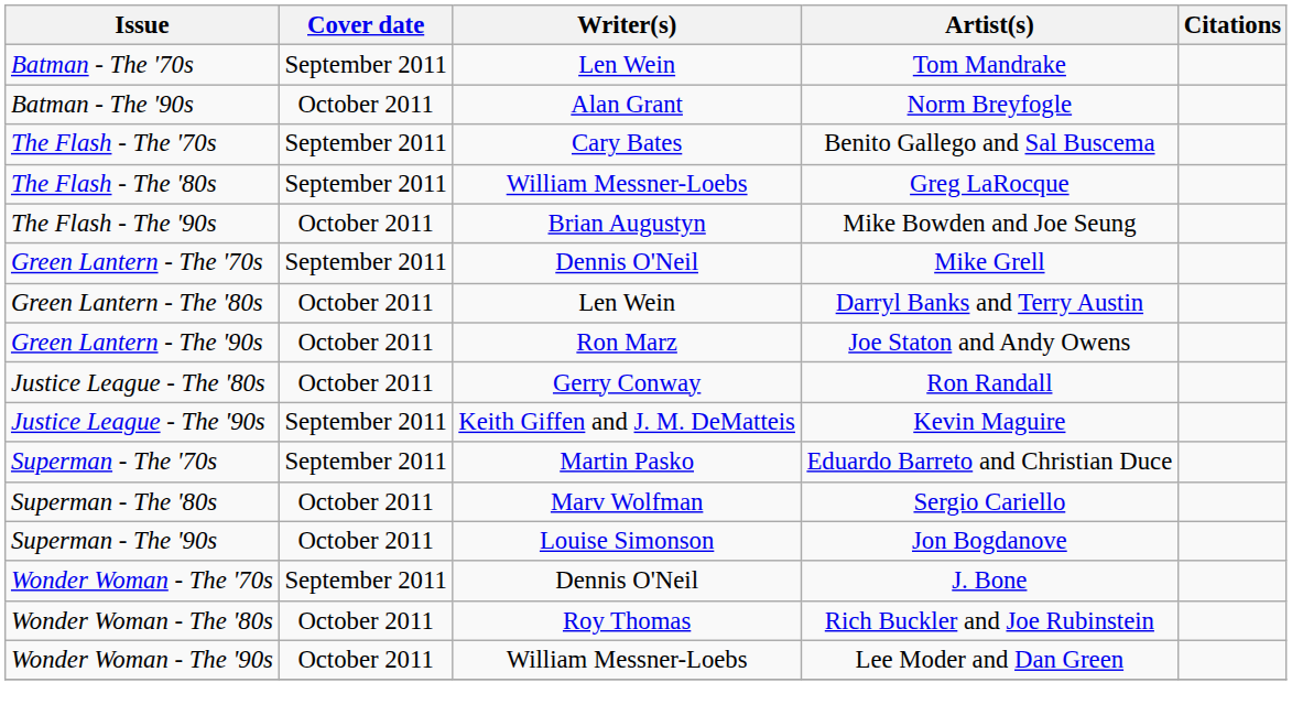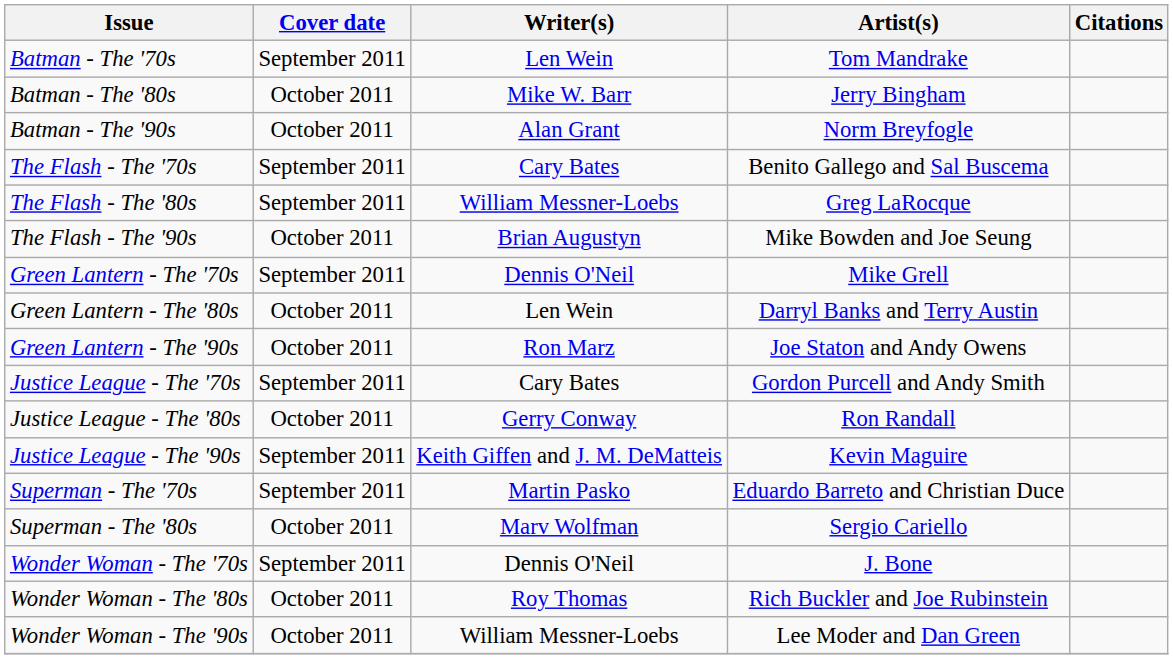+ row: Batman - The '80s | October 2011 | Mike W. Barr | Jerry Bingham
+ row: Justice League - The '70s | September 2011 | Cary Bates | Gordon Purcell and Andy Smith
- row: Superman - The '90s | October 2011 | Louise Simonson | Jon Bogdanove
